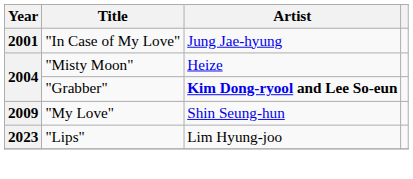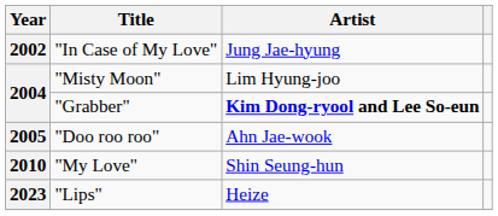"In Case of My Love" | Year: 2001 -> 2002
"Misty Moon" | Artist: Heize -> Lim Hyung-joo
+ row: 2005 | "Doo roo roo" | Ahn Jae-wook
"My Love" | Year: 2009 -> 2010
"Lips" | Artist: Lim Hyung-joo -> Heize
